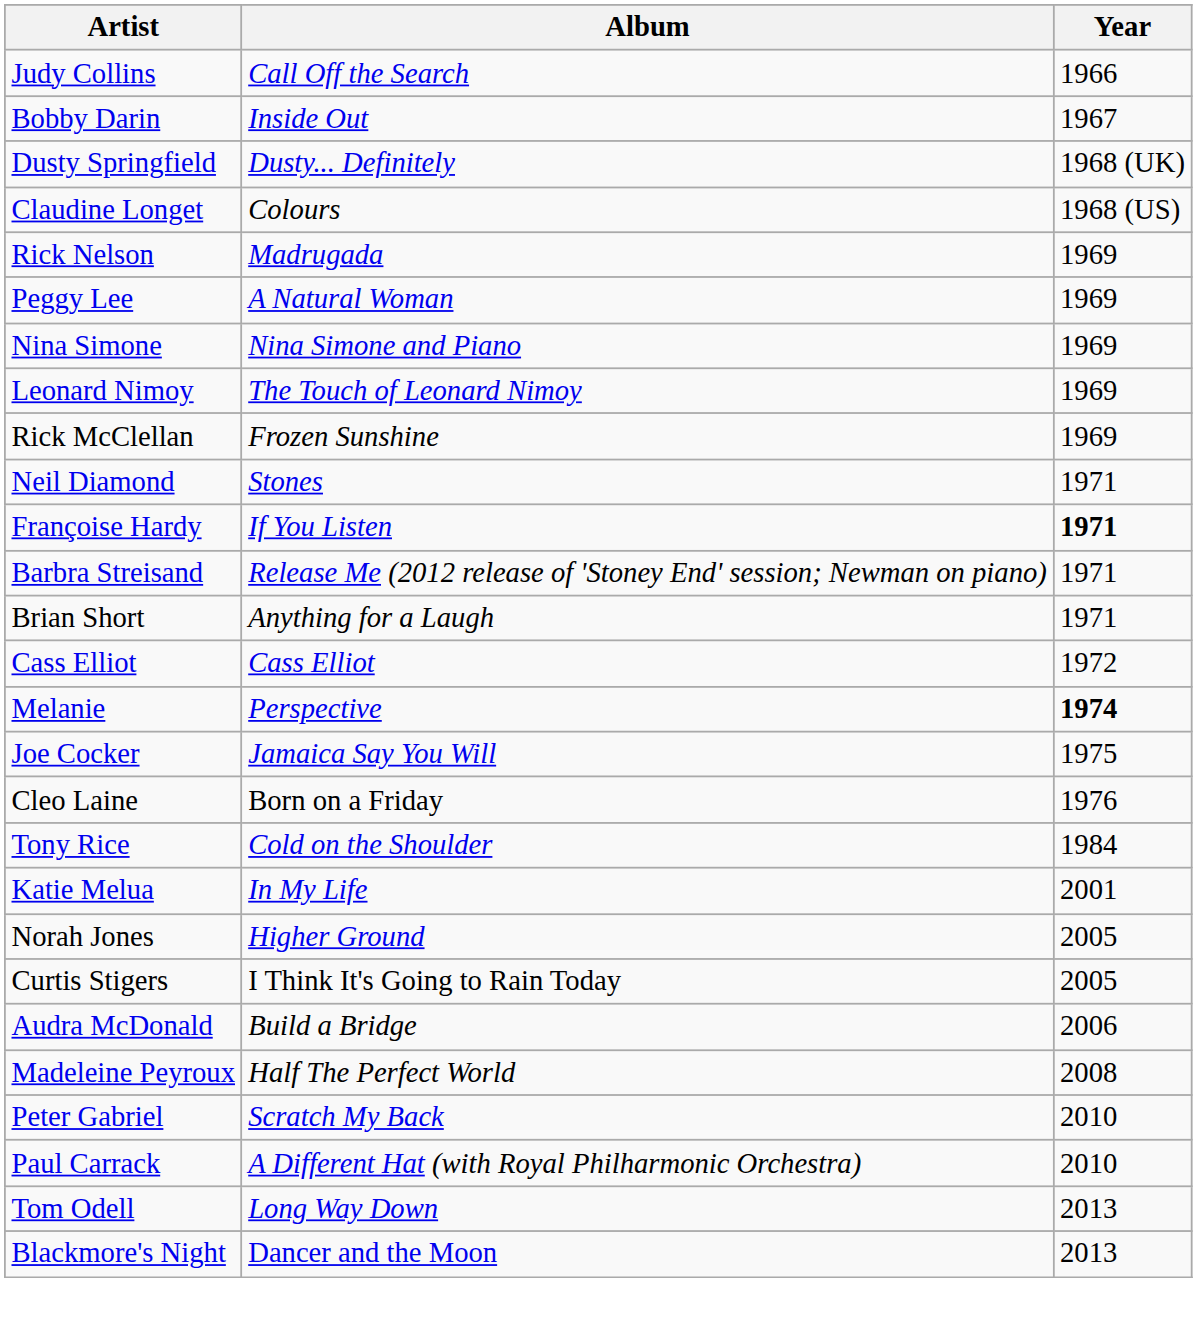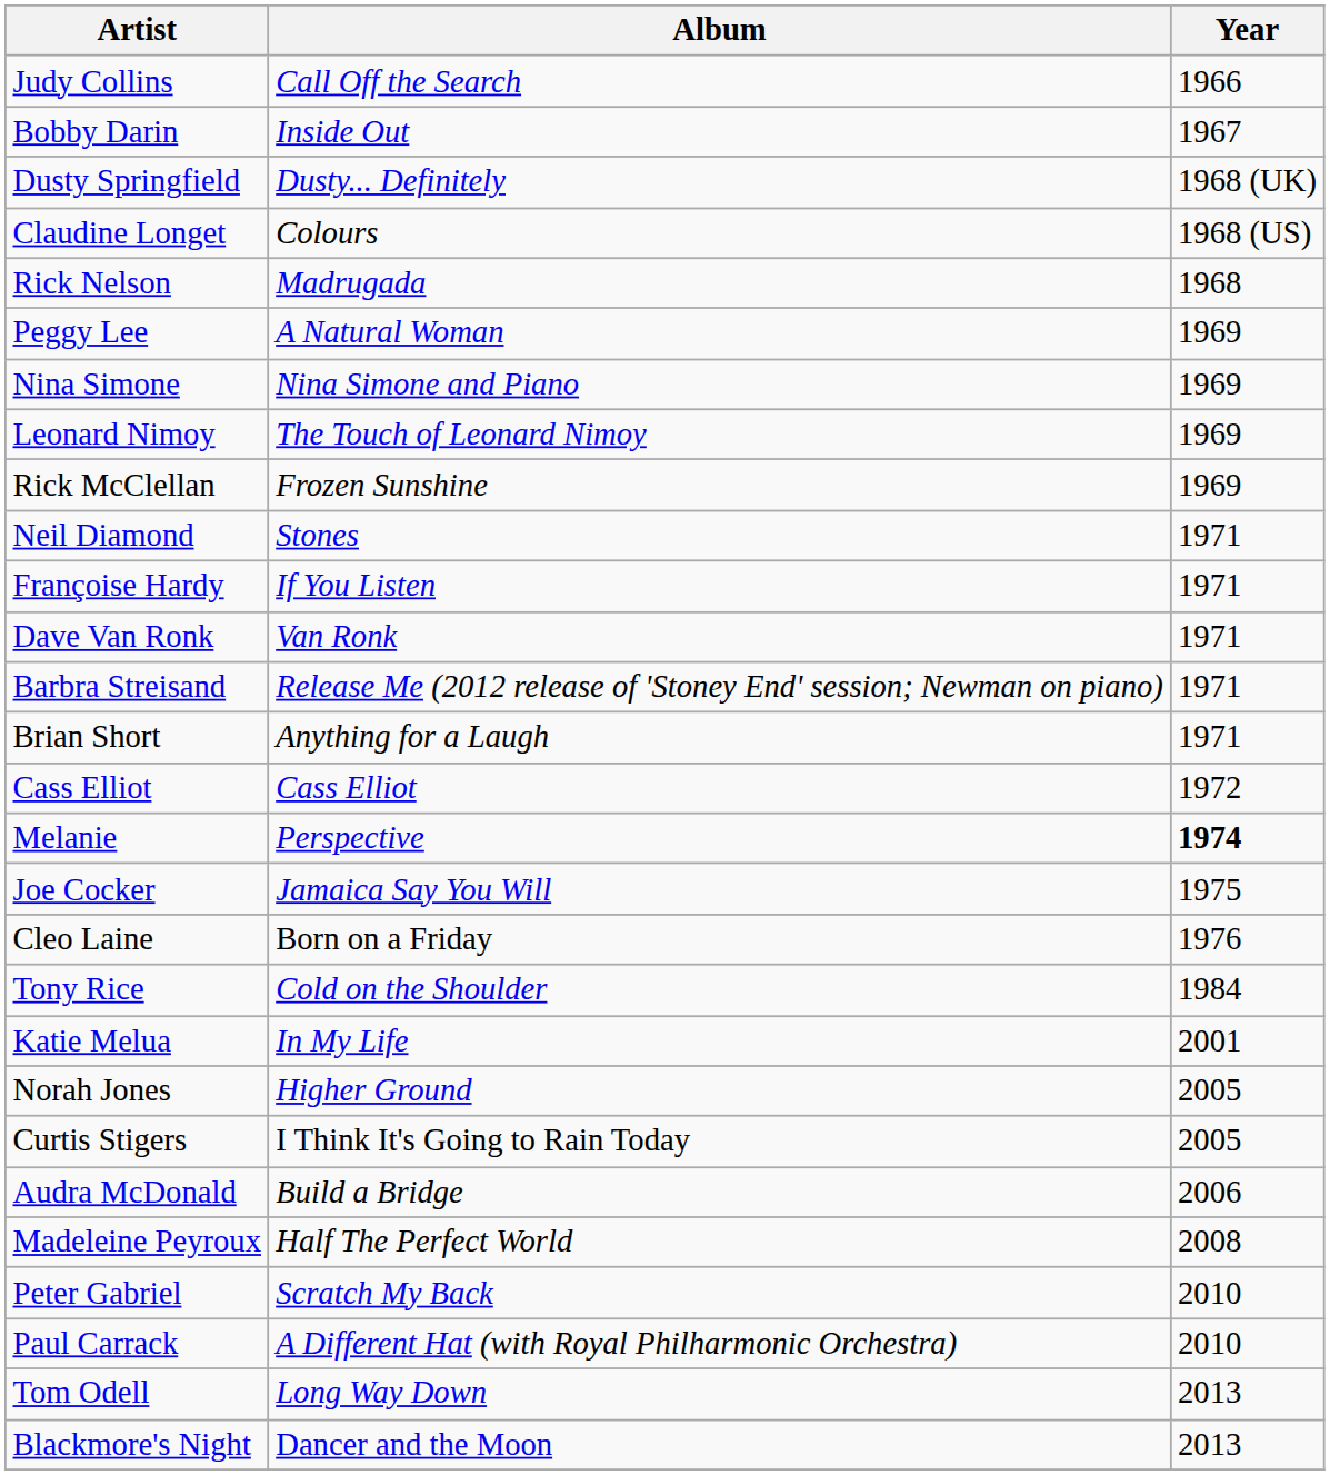Rick Nelson | Year: 1969 -> 1968
Françoise Hardy | Year: bold -> normal
+ row: Dave Van Ronk | Van Ronk | 1971
